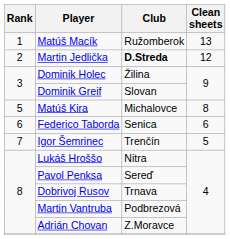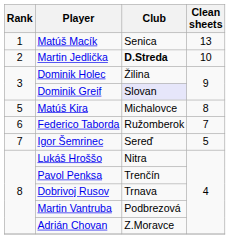Matúš Macík | Club: Ružomberok -> Senica
Martin Jedlička | Clean sheets: 12 -> 10
Dominik Greif | Club: no background -> lavender background
Federico Taborda | Club: Senica -> Ružomberok
Federico Taborda | Clean sheets: 6 -> 7
Igor Šemrinec | Club: Trenčín -> Sereď
Pavol Penksa | Club: Sereď -> Trenčín
